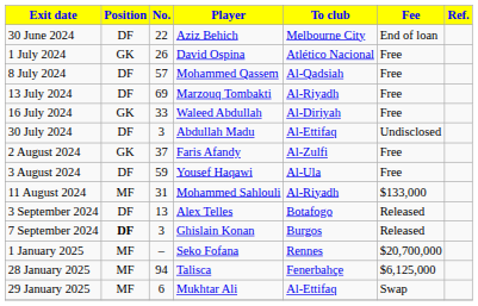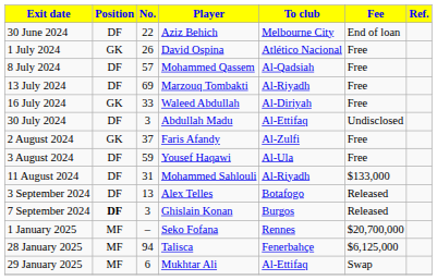11 August 2024 | Position: MF -> DF
